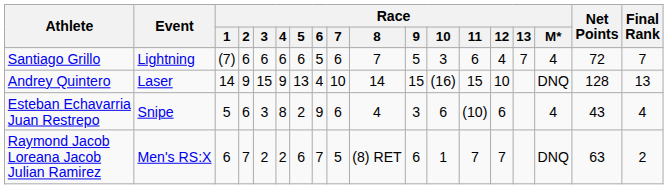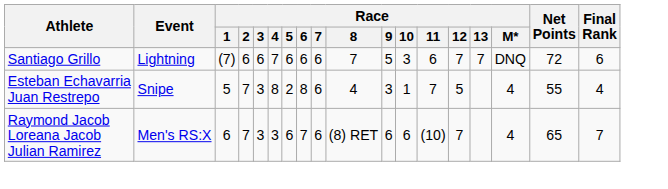Santiago Grillo | Race / 4: 6 -> 7
Santiago Grillo | Race / 6: 5 -> 6
Santiago Grillo | Race / 12: 4 -> 7
Santiago Grillo | Race / M*: 4 -> DNQ
Santiago Grillo | Final Rank: 7 -> 6
- row: Andrey Quintero | Laser | 14 | 9 | 15 | 9 | 13 | 4 | 10 | 14 | 15 | (16) | 15 | 10 | DNQ | 128 | 13
Esteban Echavarria Juan Restrepo | Race / 2: 6 -> 7
Esteban Echavarria Juan Restrepo | Race / 6: 9 -> 8
Esteban Echavarria Juan Restrepo | Race / 10: 6 -> 1
Esteban Echavarria Juan Restrepo | Race / 11: (10) -> 7
Esteban Echavarria Juan Restrepo | Race / 12: 6 -> 5
Esteban Echavarria Juan Restrepo | Net Points: 43 -> 55
Raymond Jacob Loreana Jacob Julian Ramirez | Race / 3: 2 -> 3
Raymond Jacob Loreana Jacob Julian Ramirez | Race / 4: 2 -> 3
Raymond Jacob Loreana Jacob Julian Ramirez | Race / 7: 5 -> 6
Raymond Jacob Loreana Jacob Julian Ramirez | Race / 10: 1 -> 6
Raymond Jacob Loreana Jacob Julian Ramirez | Race / 11: 7 -> (10)
Raymond Jacob Loreana Jacob Julian Ramirez | Race / M*: DNQ -> 4
Raymond Jacob Loreana Jacob Julian Ramirez | Net Points: 63 -> 65
Raymond Jacob Loreana Jacob Julian Ramirez | Final Rank: 2 -> 7
